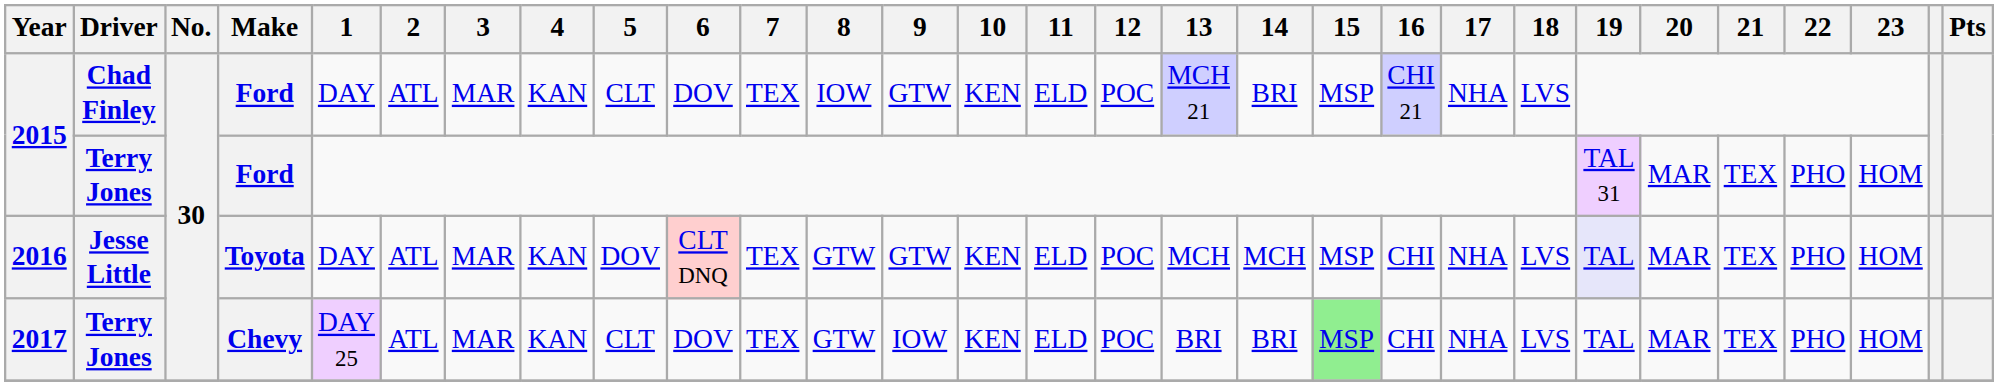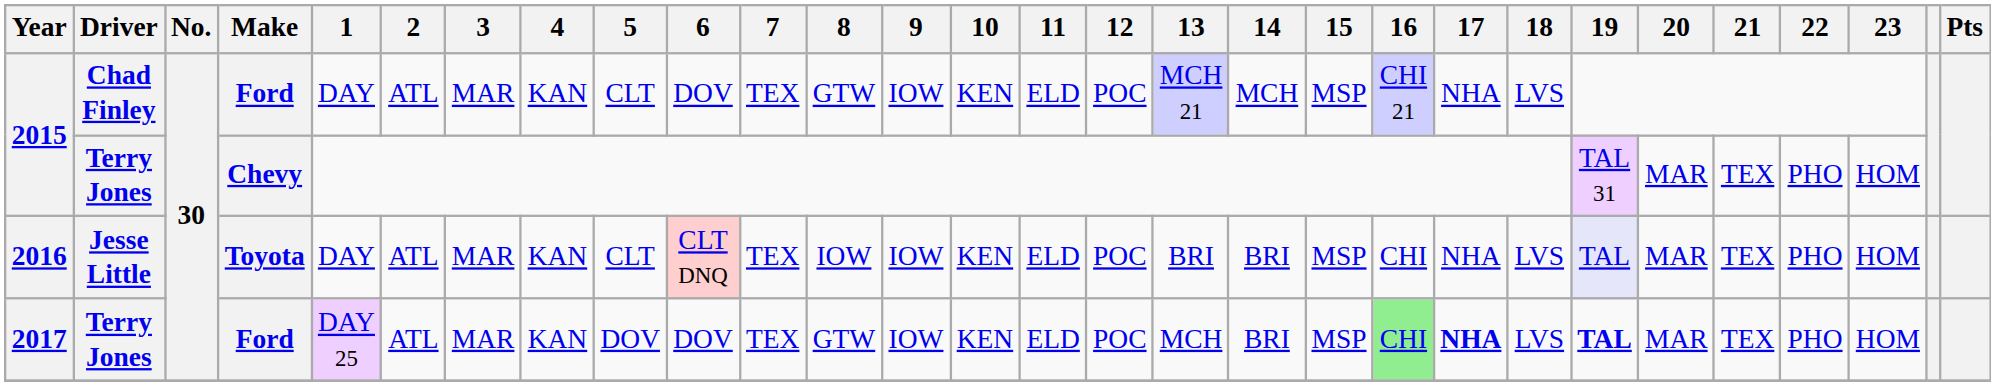2015 / Chad Finley | 8: IOW -> GTW
2015 / Chad Finley | 9: GTW -> IOW
2015 / Chad Finley | 14: BRI -> MCH
2015 / Terry Jones | Make: Ford -> Chevy
2016 | 5: DOV -> CLT
2016 | 8: GTW -> IOW
2016 | 9: GTW -> IOW
2016 | 13: MCH -> BRI
2016 | 14: MCH -> BRI
2017 | Make: Chevy -> Ford
2017 | 5: CLT -> DOV
2017 | 13: BRI -> MCH
2017 | 15: lightgreen background -> no background
2017 | 16: no background -> lightgreen background
2017 | 17: normal -> bold
2017 | 19: normal -> bold
